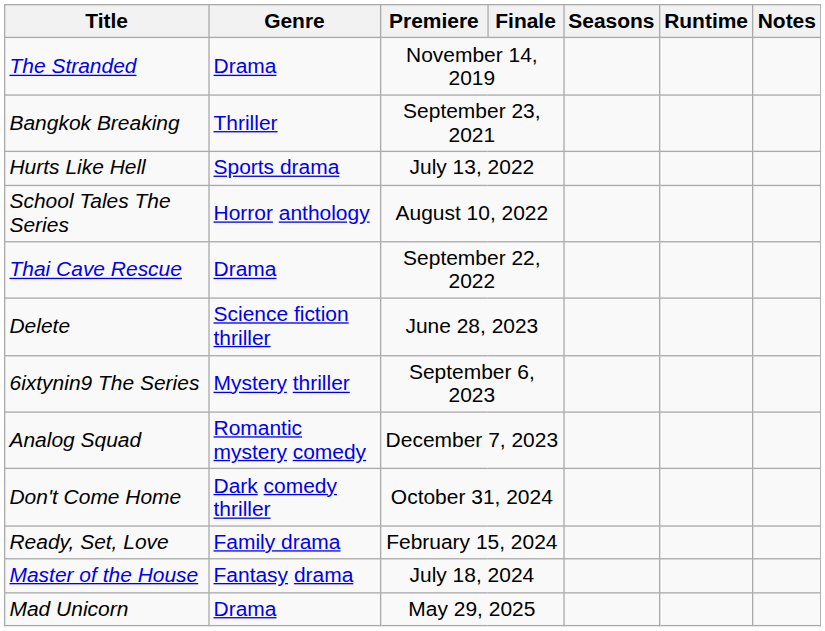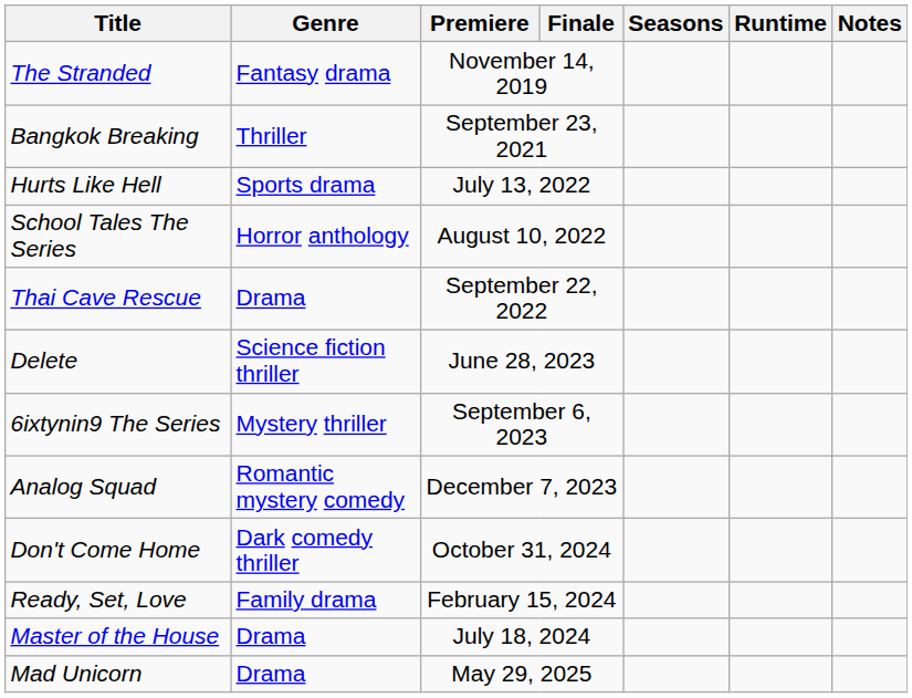The Stranded | Genre: Drama -> Fantasy drama
Master of the House | Genre: Fantasy drama -> Drama
